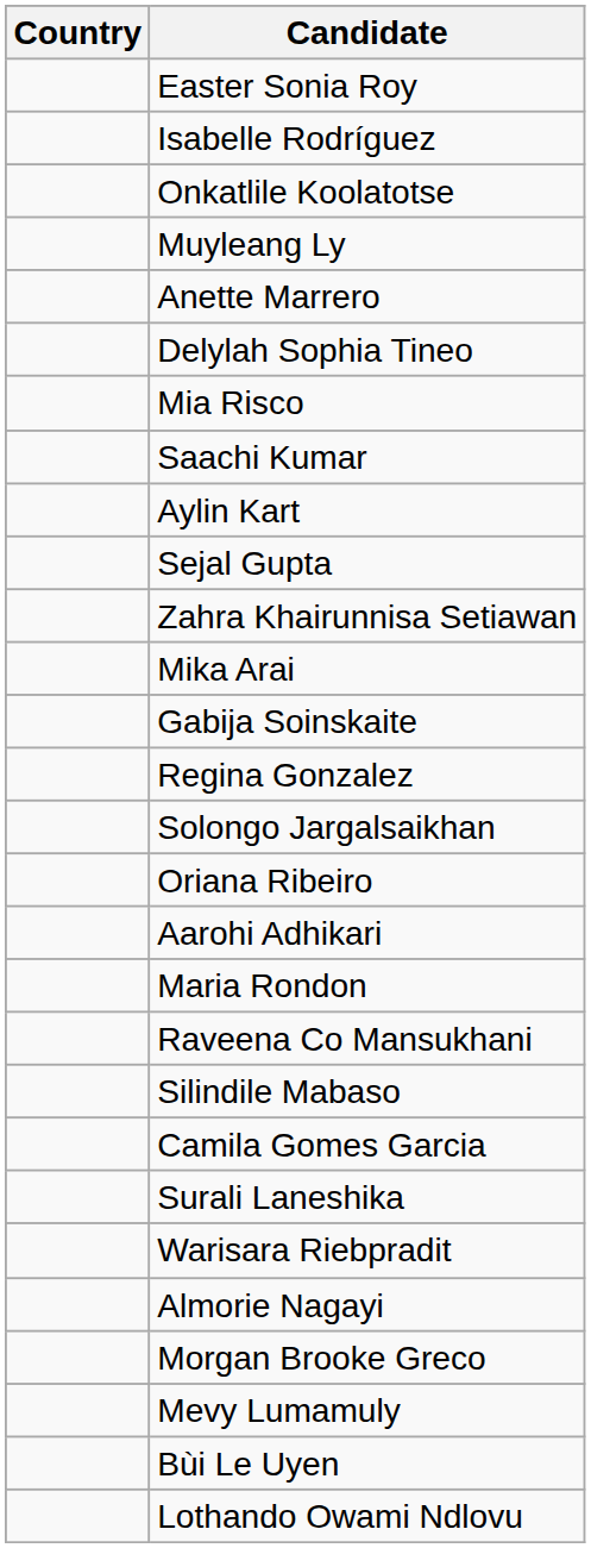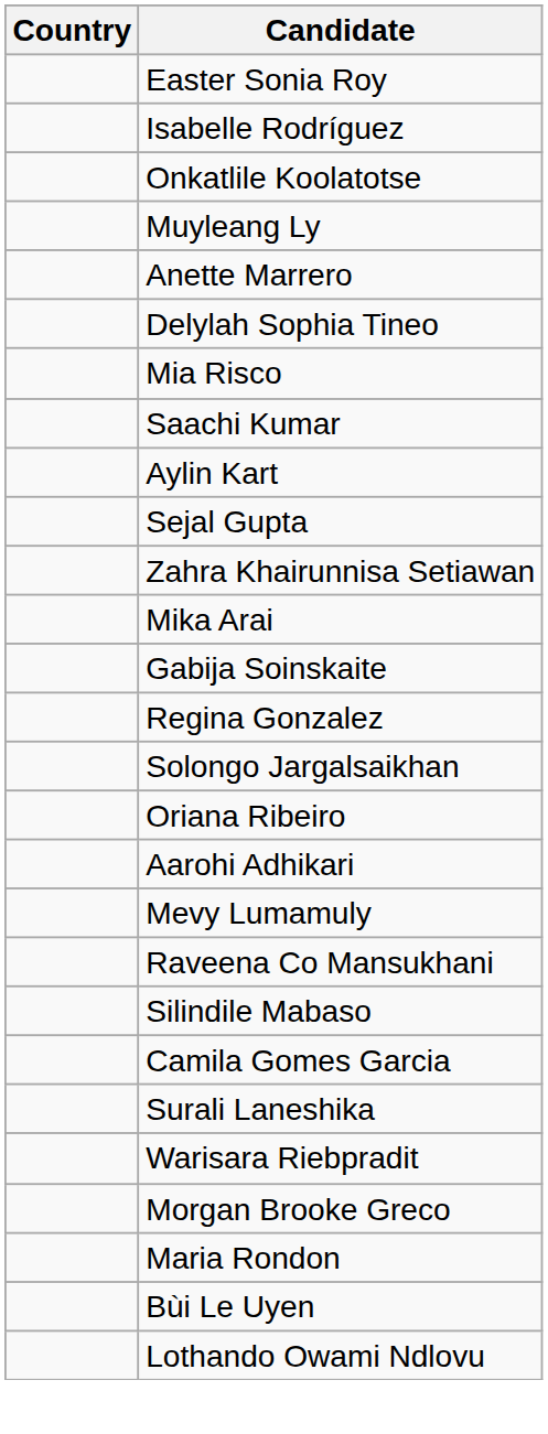rows swapped: Mevy Lumamuly <-> Maria Rondon
- row: Almorie Nagayi
